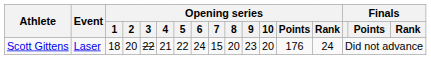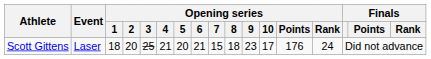Scott Gittens | Opening series / 3: 22 -> 25
Scott Gittens | Opening series / 5: 22 -> 20
Scott Gittens | Opening series / 6: 24 -> 21
Scott Gittens | Opening series / 8: 20 -> 18
Scott Gittens | Opening series / 10: 20 -> 17
